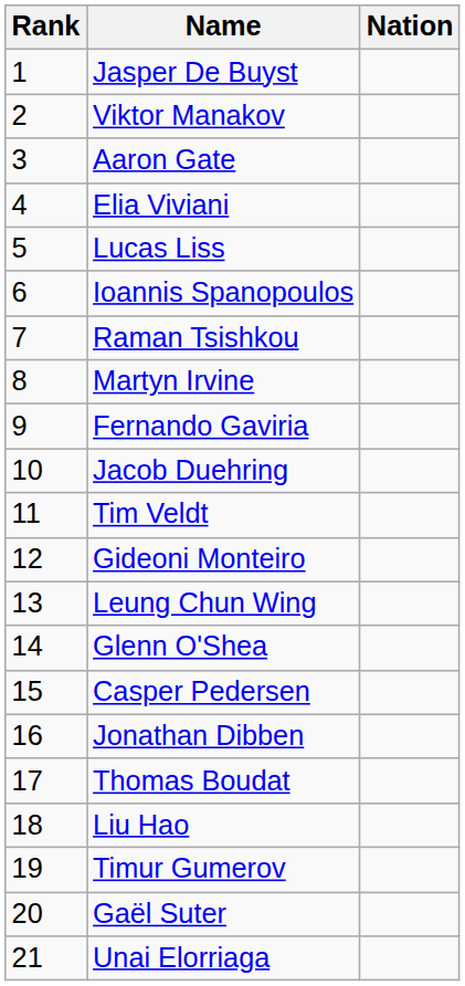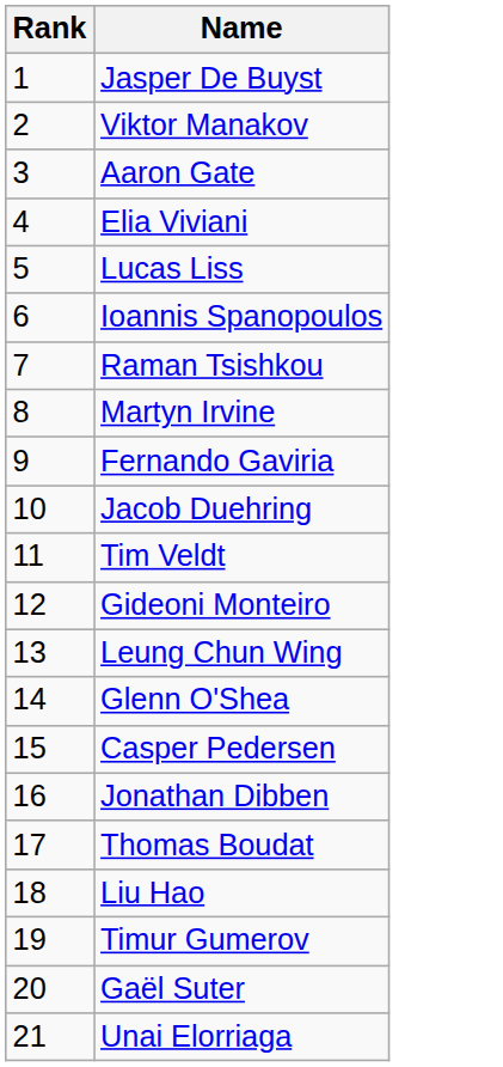- column: Nation
